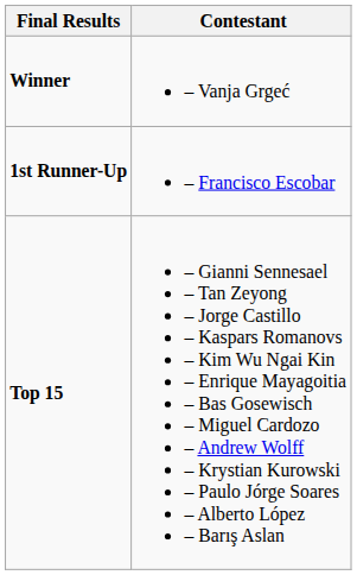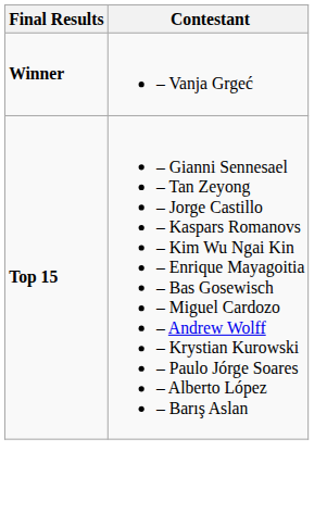- row: 1st Runner-Up | – Francisco Escobar
